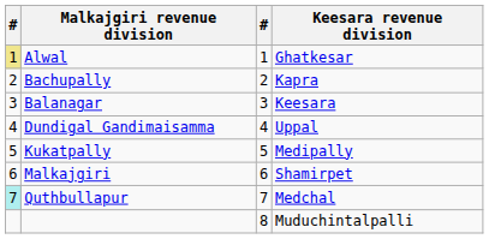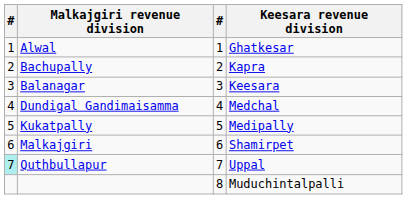Alwal | column 1: khaki background -> no background
Dundigal Gandimaisamma | Keesara revenue division: Uppal -> Medchal
Quthbullapur | Keesara revenue division: Medchal -> Uppal
